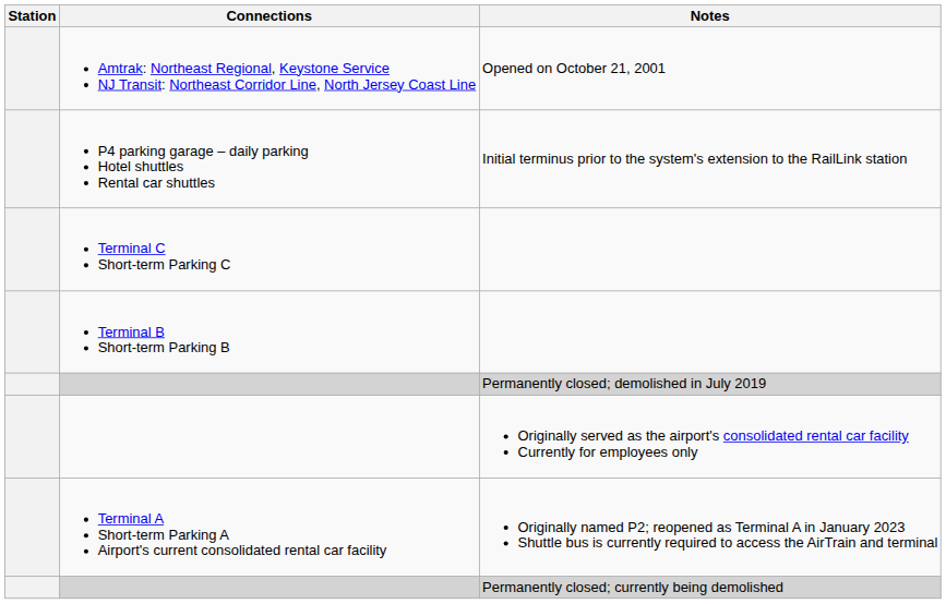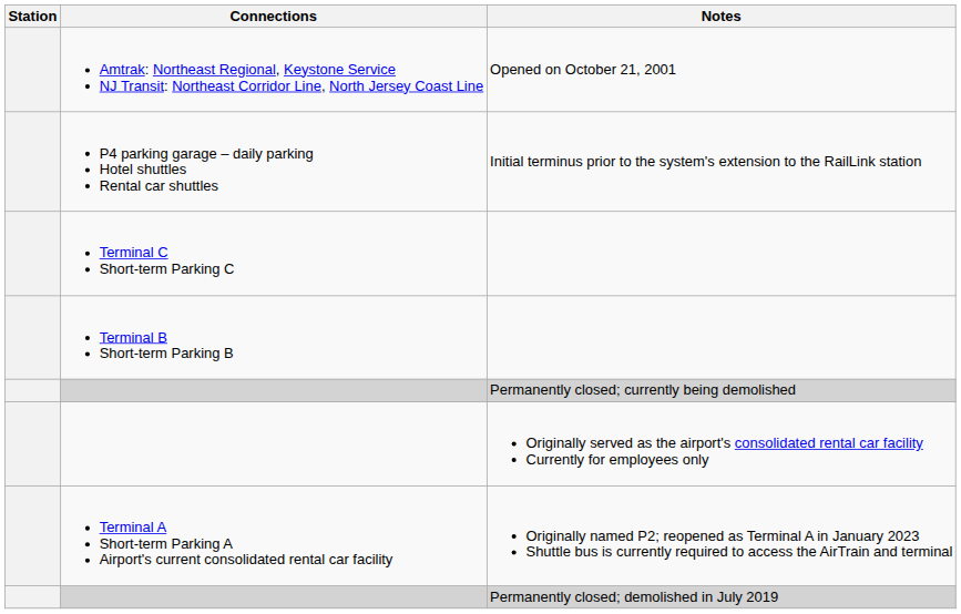rows swapped: Permanently closed; currently being demolished <-> Permanently closed; demolished in July 2019
